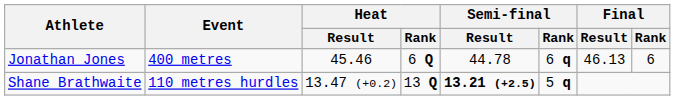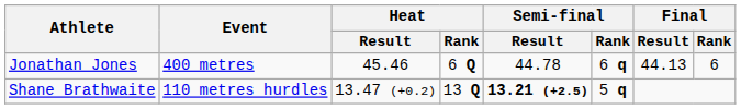Jonathan Jones | Final / Result: 46.13 -> 44.13
